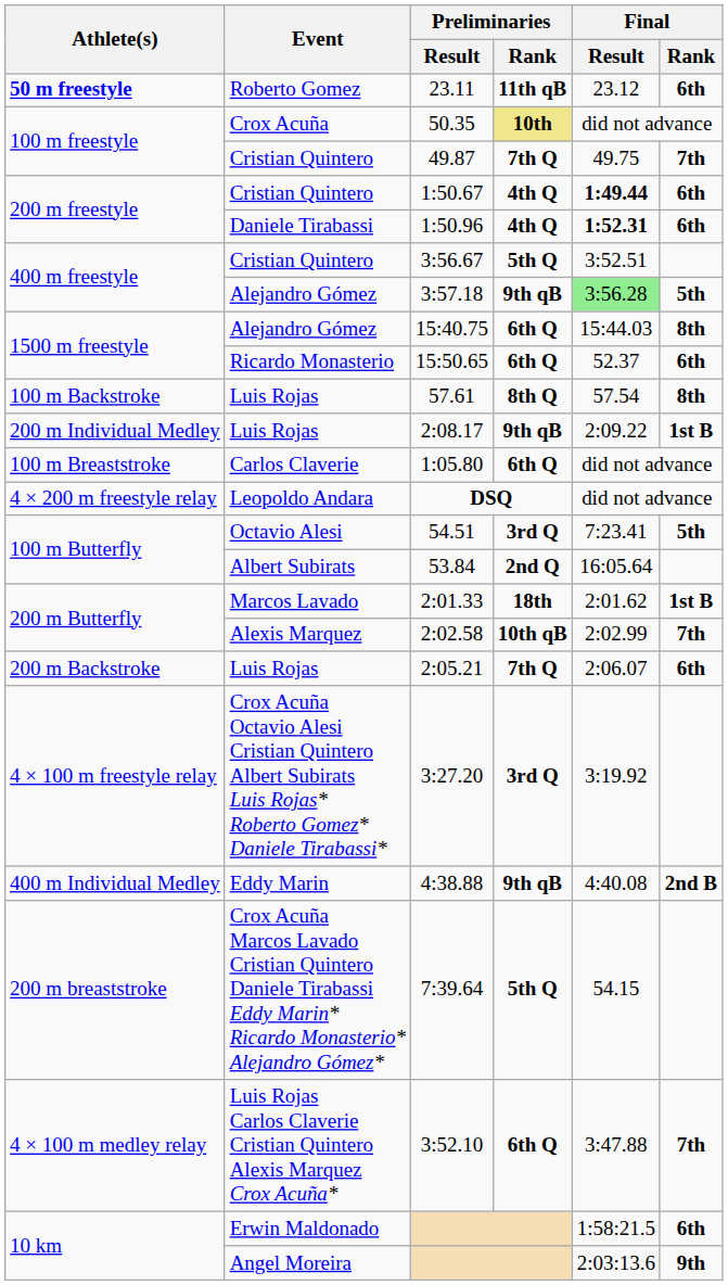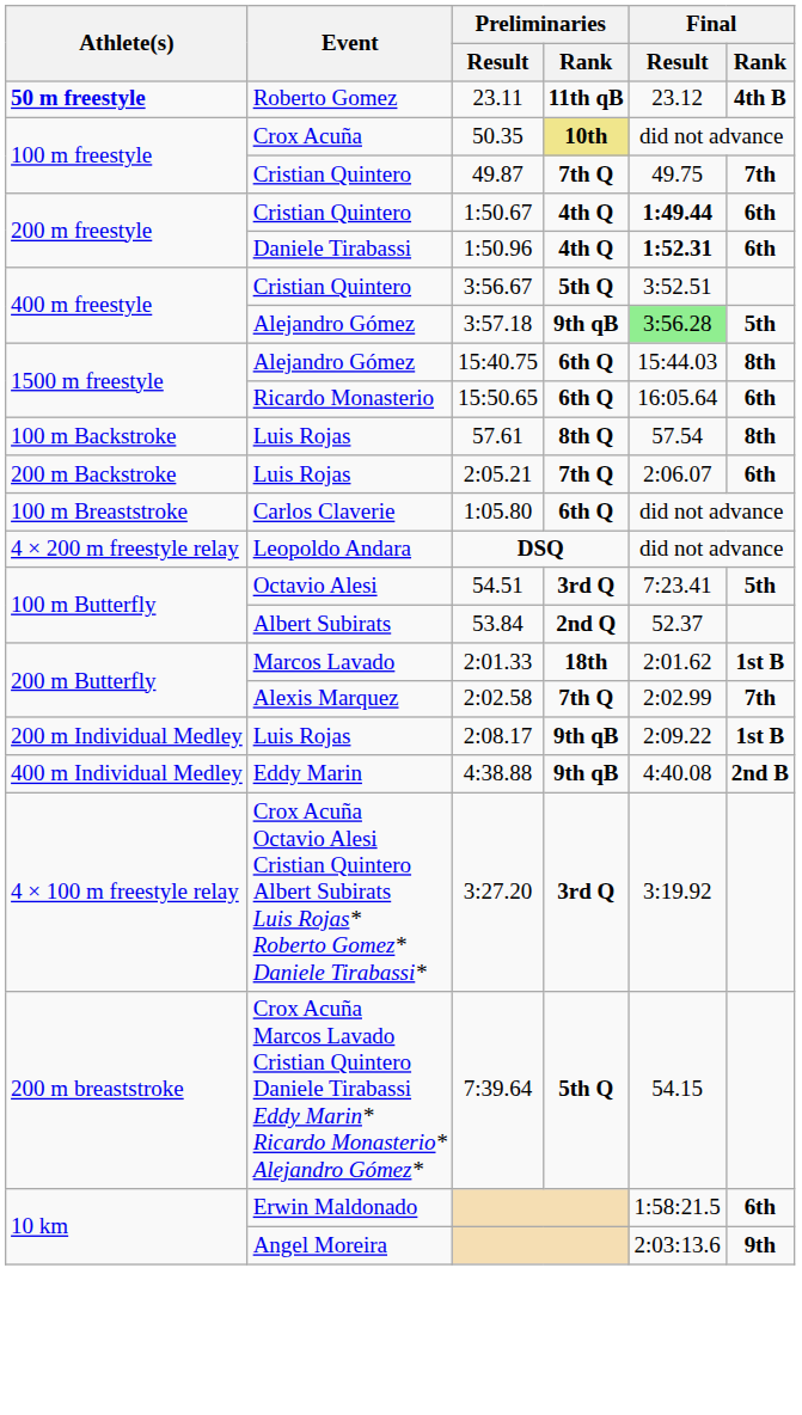23.11 | Final / Rank: 6th -> 4th B
15:50.65 | Final / Result: 52.37 -> 16:05.64
rows swapped: 2:05.21 <-> 2:08.17
53.84 | Final / Result: 16:05.64 -> 52.37
2:02.58 | Preliminaries / Rank: 10th qB -> 7th Q
rows swapped: 4:38.88 <-> 3:27.20
- row: 4 × 100 m medley relay | Luis Rojas Carlos Claverie Cristian Quintero Alexis Marquez Crox Acuña* | 3:52.10 | 6th Q | 3:47.88 | 7th
